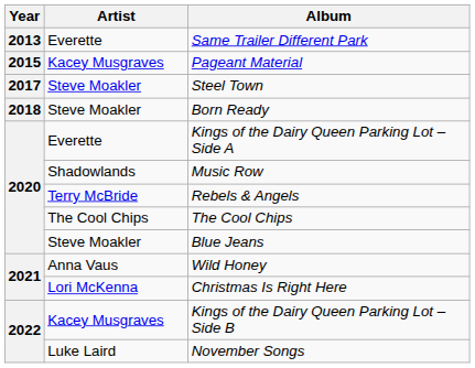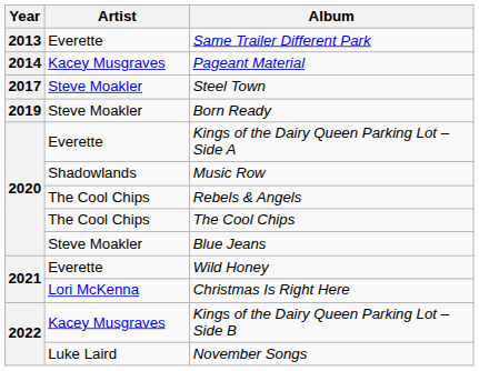Pageant Material | Year: 2015 -> 2014
Born Ready | Year: 2018 -> 2019
Rebels & Angels | Artist: Terry McBride -> The Cool Chips
Wild Honey | Artist: Anna Vaus -> Everette
